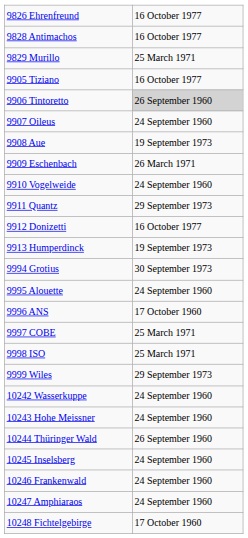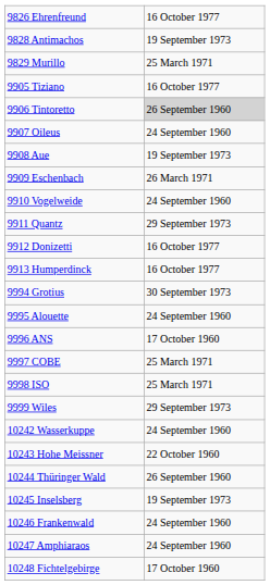9828 Antimachos | column 2: 16 October 1977 -> 19 September 1973
9913 Humperdinck | column 2: 19 September 1973 -> 16 October 1977
10243 Hohe Meissner | column 2: 24 September 1960 -> 22 October 1960
10245 Inselsberg | column 2: 24 September 1960 -> 19 September 1973
